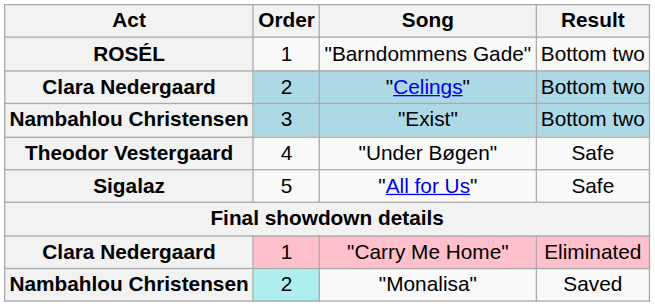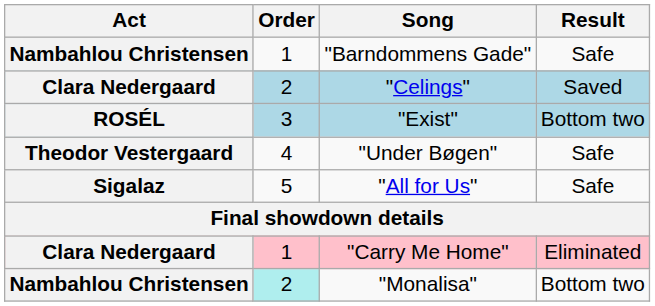"Barndommens Gade" | Act: ROSÉL -> Nambahlou Christensen
"Barndommens Gade" | Result: Bottom two -> Safe
"Celings" | Result: Bottom two -> Saved
"Exist" | Act: Nambahlou Christensen -> ROSÉL
"Monalisa" | Result: Saved -> Bottom two
